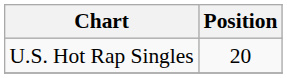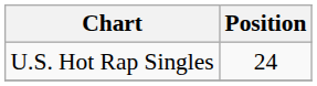U.S. Hot Rap Singles | Position: 20 -> 24
